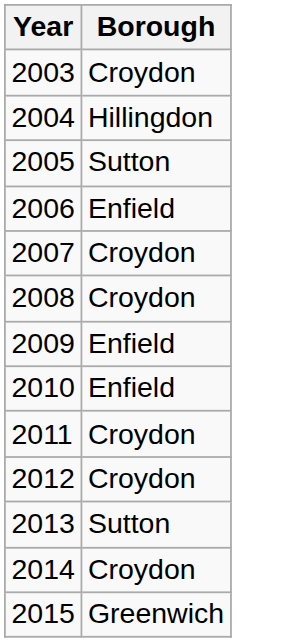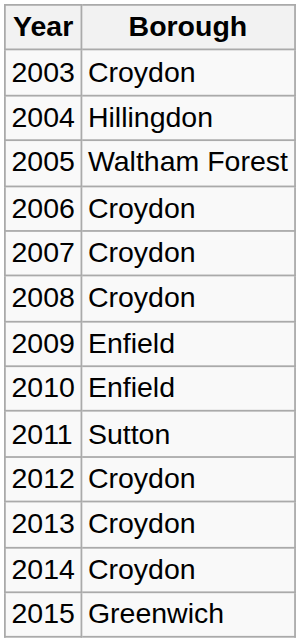2005 | Borough: Sutton -> Waltham Forest
2006 | Borough: Enfield -> Croydon
2011 | Borough: Croydon -> Sutton
2013 | Borough: Sutton -> Croydon
